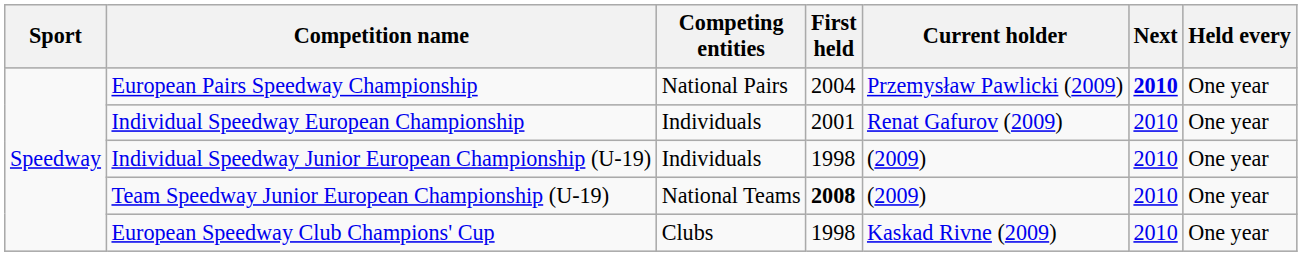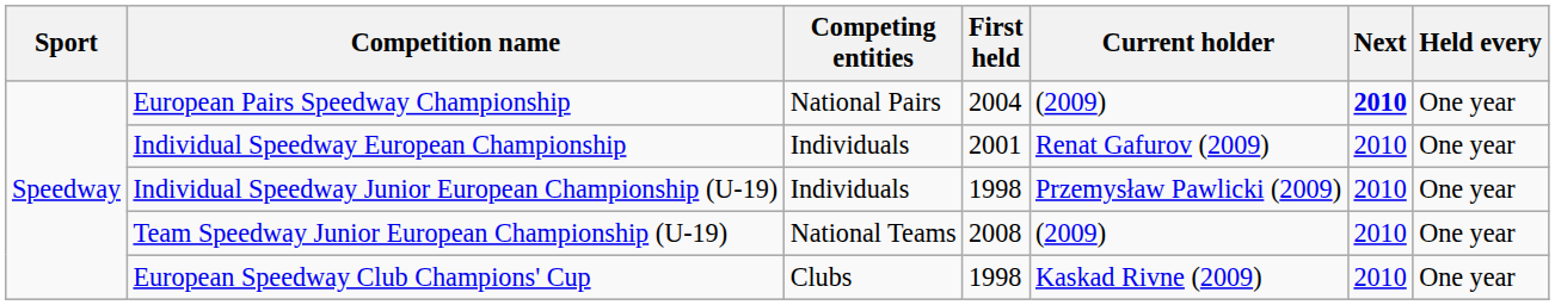European Pairs Speedway Championship | Current holder: Przemysław Pawlicki (2009) -> (2009)
Individual Speedway Junior European Championship (U-19) | Current holder: (2009) -> Przemysław Pawlicki (2009)
Team Speedway Junior European Championship (U-19) | First held: bold -> normal
